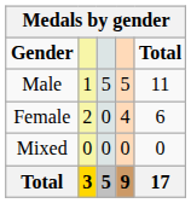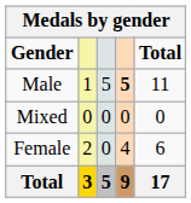Male | column 4: normal -> bold
rows swapped: Female <-> Mixed
